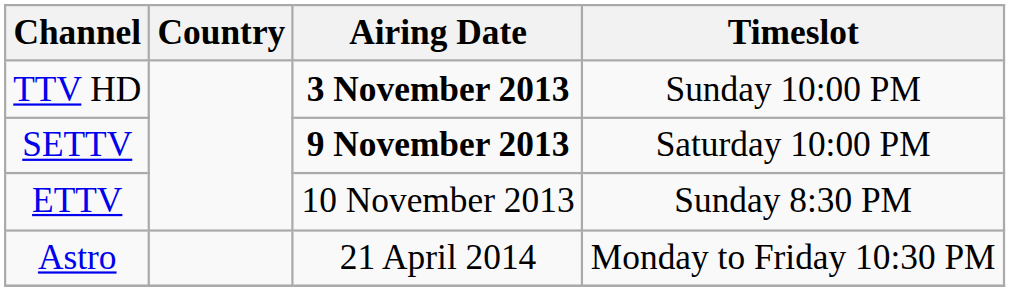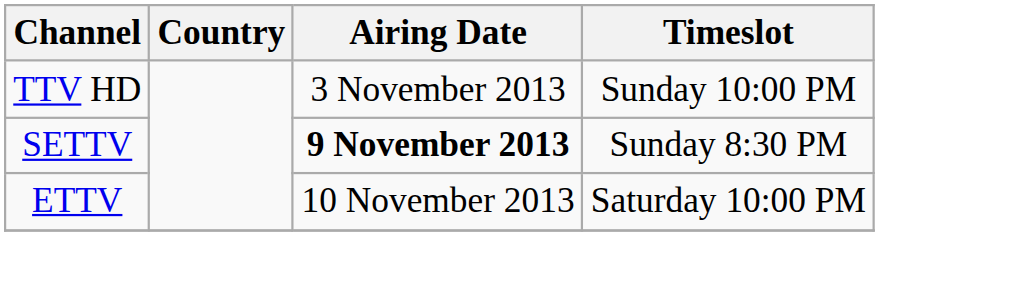TTV HD | Airing Date: bold -> normal
SETTV | Timeslot: Saturday 10:00 PM -> Sunday 8:30 PM
ETTV | Timeslot: Sunday 8:30 PM -> Saturday 10:00 PM
- row: Astro | 21 April 2014 | Monday to Friday 10:30 PM
